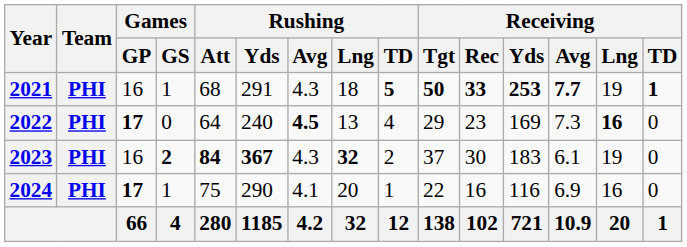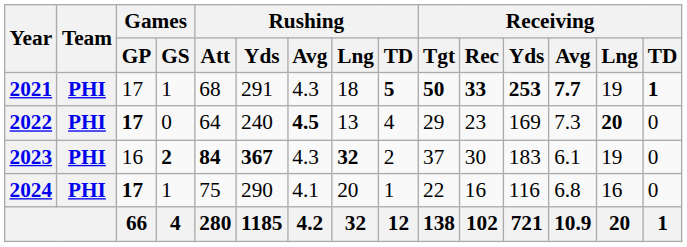2021 | Games / GP: 16 -> 17
2022 | Receiving / Lng: 16 -> 20
2024 | Receiving / Avg: 6.9 -> 6.8
